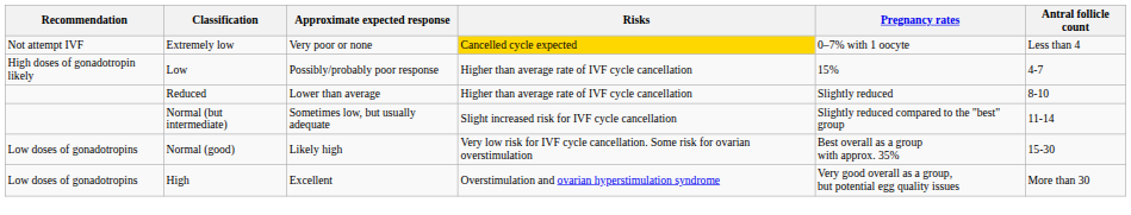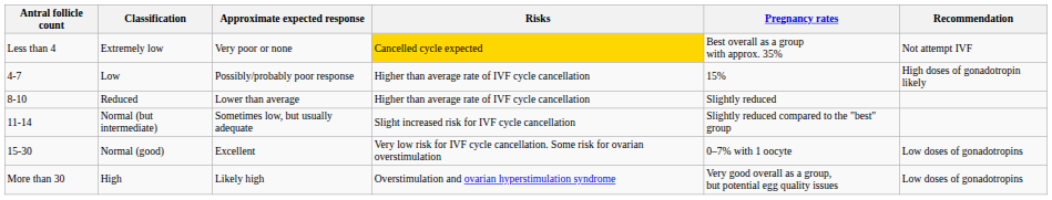columns swapped: Antral follicle count <-> Recommendation
Extremely low | Pregnancy rates: 0–7% with 1 oocyte -> Best overall as a group with approx. 35%
Normal (good) | Approximate expected response: Likely high -> Excellent
Normal (good) | Pregnancy rates: Best overall as a group with approx. 35% -> 0–7% with 1 oocyte
High | Approximate expected response: Excellent -> Likely high
